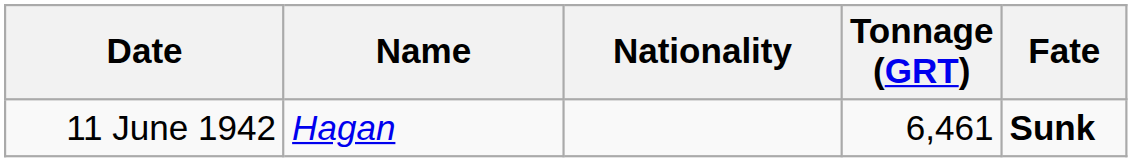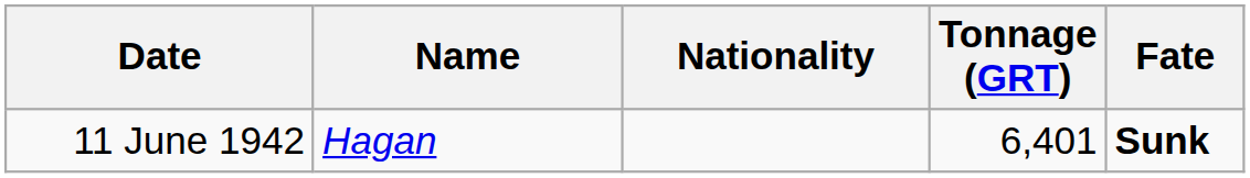11 June 1942 | Tonnage (GRT): 6,461 -> 6,401
